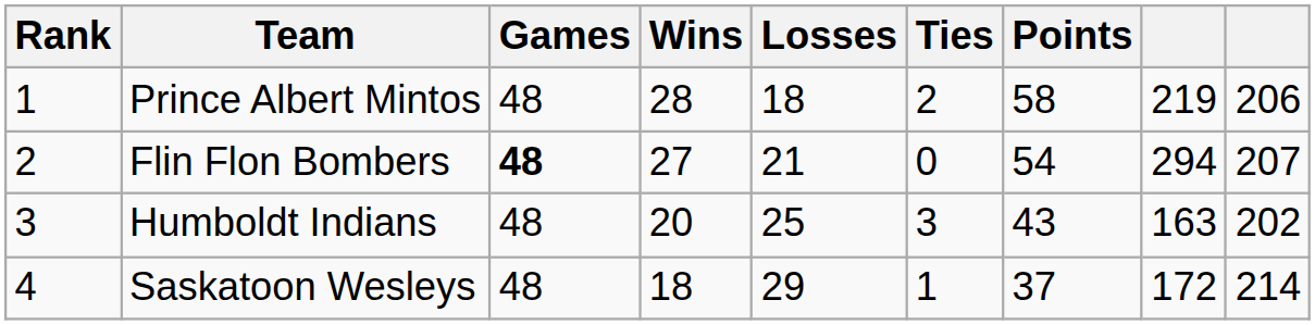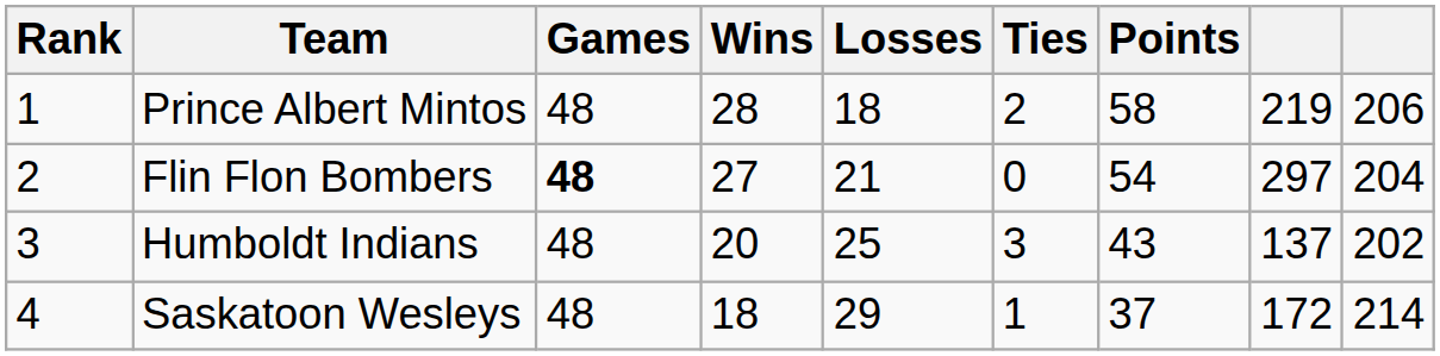Flin Flon Bombers | column 8: 294 -> 297
Flin Flon Bombers | column 9: 207 -> 204
Humboldt Indians | column 8: 163 -> 137
